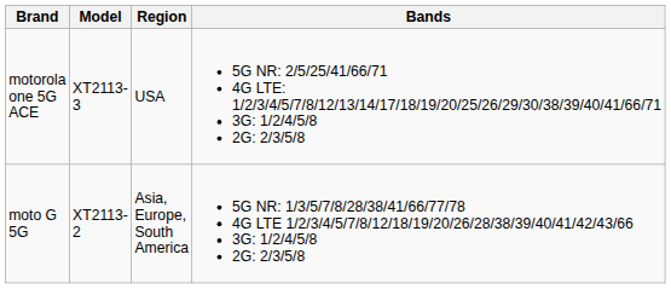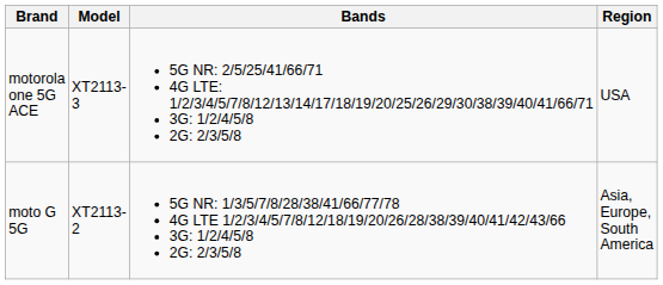columns swapped: Region <-> Bands
